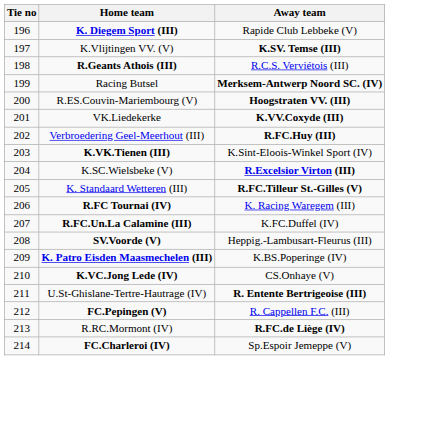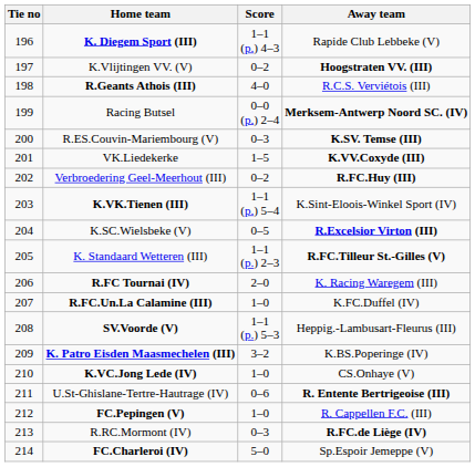+ column: Score | 1–1 (p.) 4–3 | 0–2 | 4–0 | 0–0 (p.) 2–4 | 0–3 | 1–5 | 0–2 | 1–1 (p.) 5–4 | 0–5 | 1–1 (p.) 2–3 | 2–0 | 1–0 | 1–1 (p.) 5–3 | 3–2 | 1–0 | 0–6 | 1–0 | 0–3 | 5–0
K.Vlijtingen VV. (V) | Away team: K.SV. Temse (III) -> Hoogstraten VV. (III)
R.ES.Couvin-Mariembourg (V) | Away team: Hoogstraten VV. (III) -> K.SV. Temse (III)
